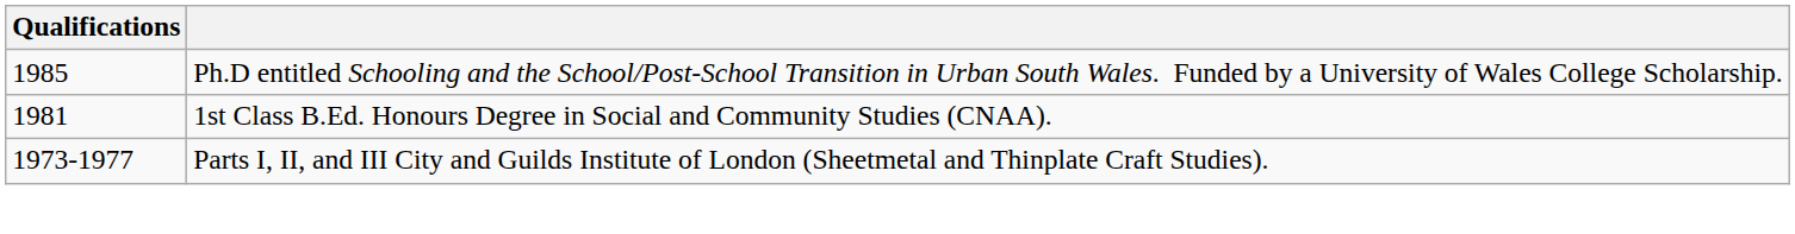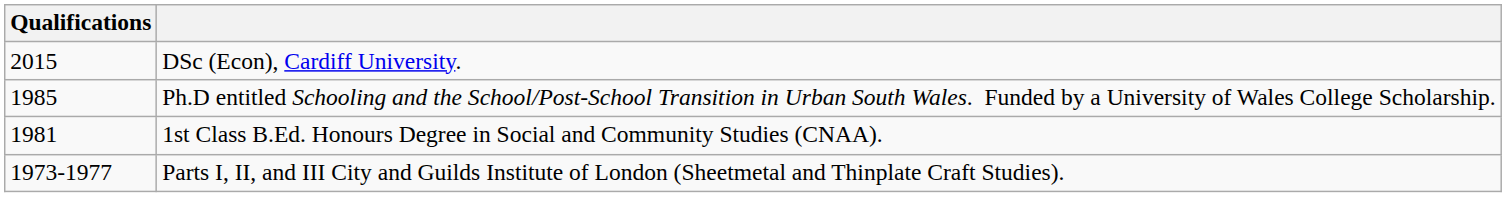+ row: 2015 | DSc (Econ), Cardiff University.
